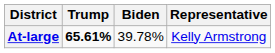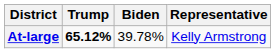At-large | Trump: 65.61% -> 65.12%
